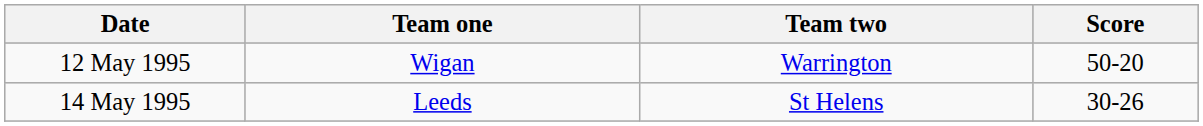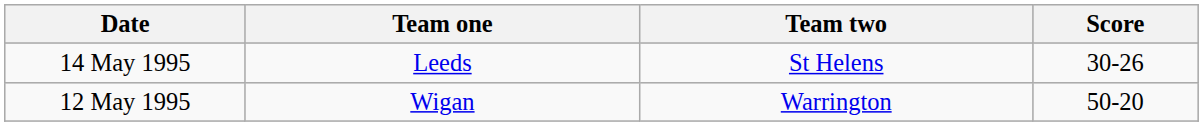rows swapped: 12 May 1995 <-> 14 May 1995
